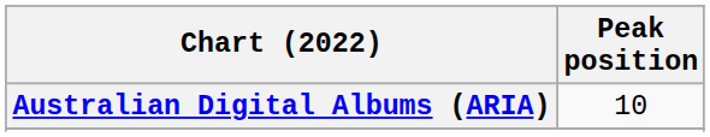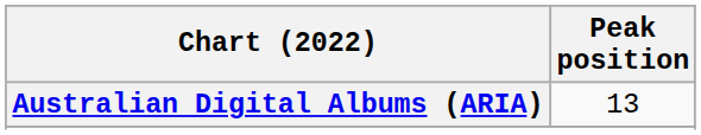Australian Digital Albums (ARIA) | Peak position: 10 -> 13
